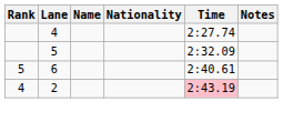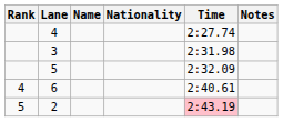+ row: 3 | 2:31.98
6 | Rank: 5 -> 4
2 | Rank: 4 -> 5
